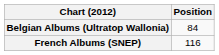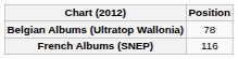Belgian Albums (Ultratop Wallonia) | Position: 84 -> 78
